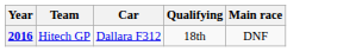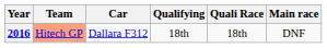+ column: Quali Race | 18th
2016 | Team: no background -> lightsalmon background
